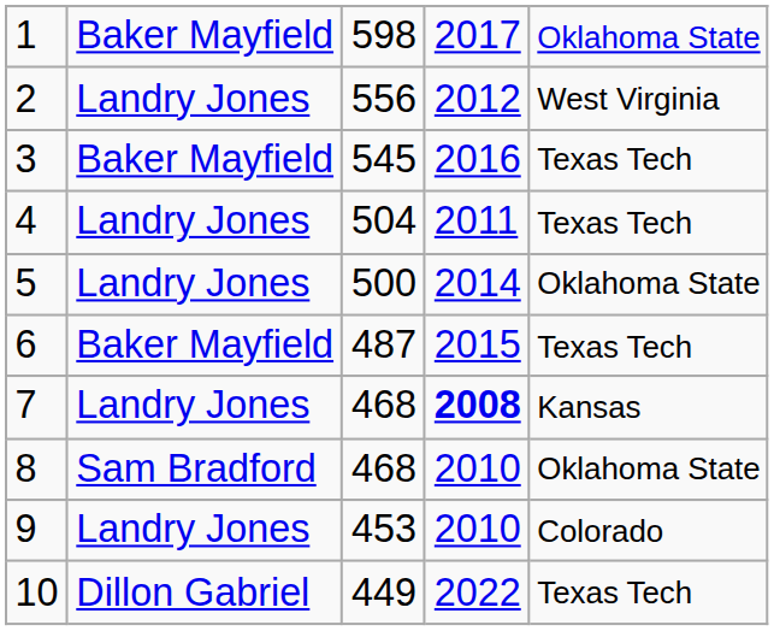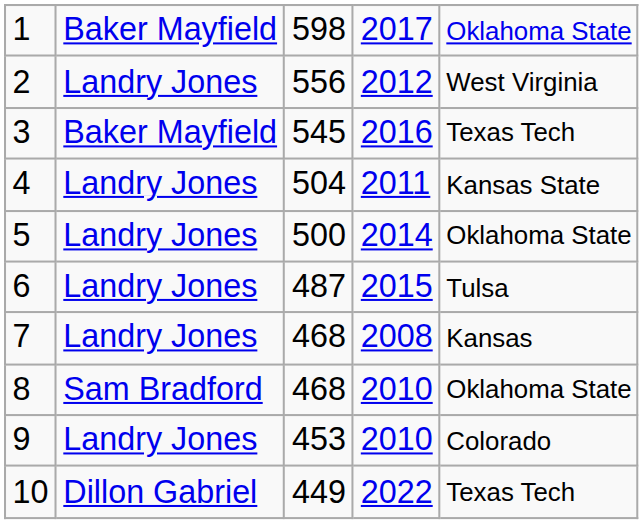4 | column 5: Texas Tech -> Kansas State
6 | column 2: Baker Mayfield -> Landry Jones
6 | column 5: Texas Tech -> Tulsa
7 | column 4: bold -> normal
